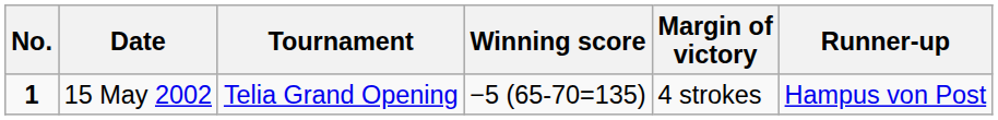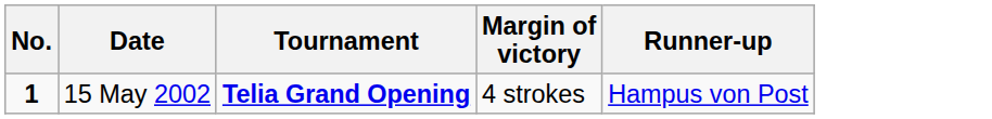- column: Winning score | −5 (65-70=135)
15 May 2002 | Tournament: normal -> bold
